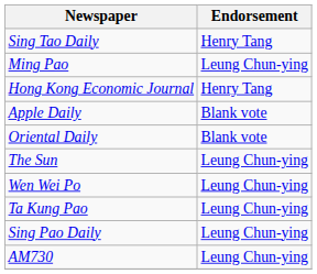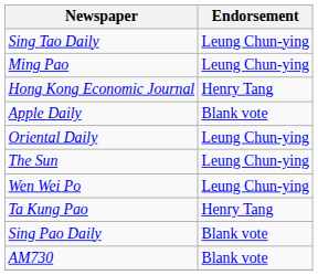Sing Tao Daily | column 2: Henry Tang -> Leung Chun-ying
Oriental Daily | column 2: Blank vote -> Leung Chun-ying
Ta Kung Pao | column 2: Leung Chun-ying -> Henry Tang
Sing Pao Daily | column 2: Leung Chun-ying -> Blank vote
AM730 | column 2: Leung Chun-ying -> Blank vote
